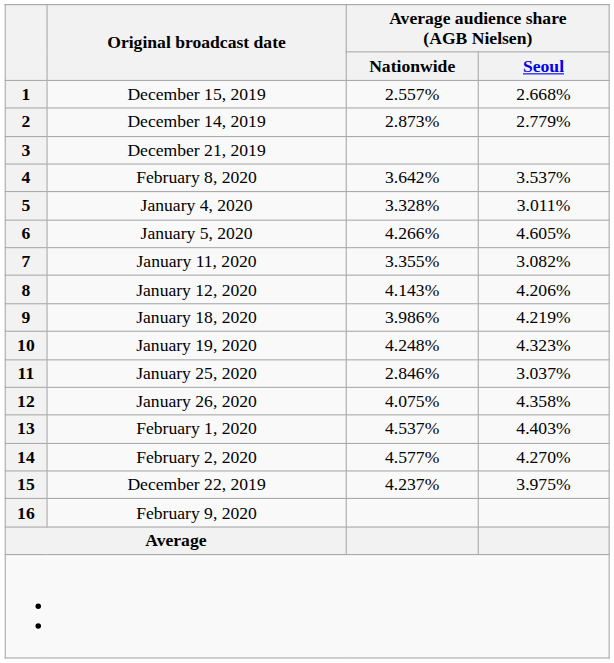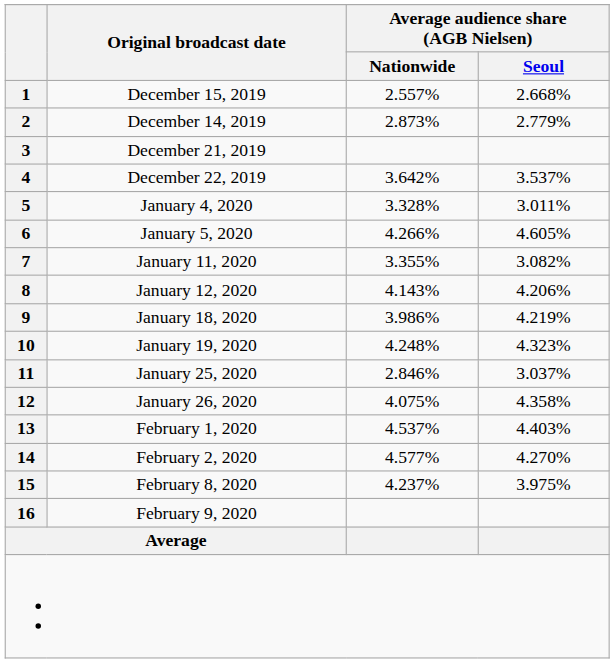4 | Original broadcast date: February 8, 2020 -> December 22, 2019
15 | Original broadcast date: December 22, 2019 -> February 8, 2020
